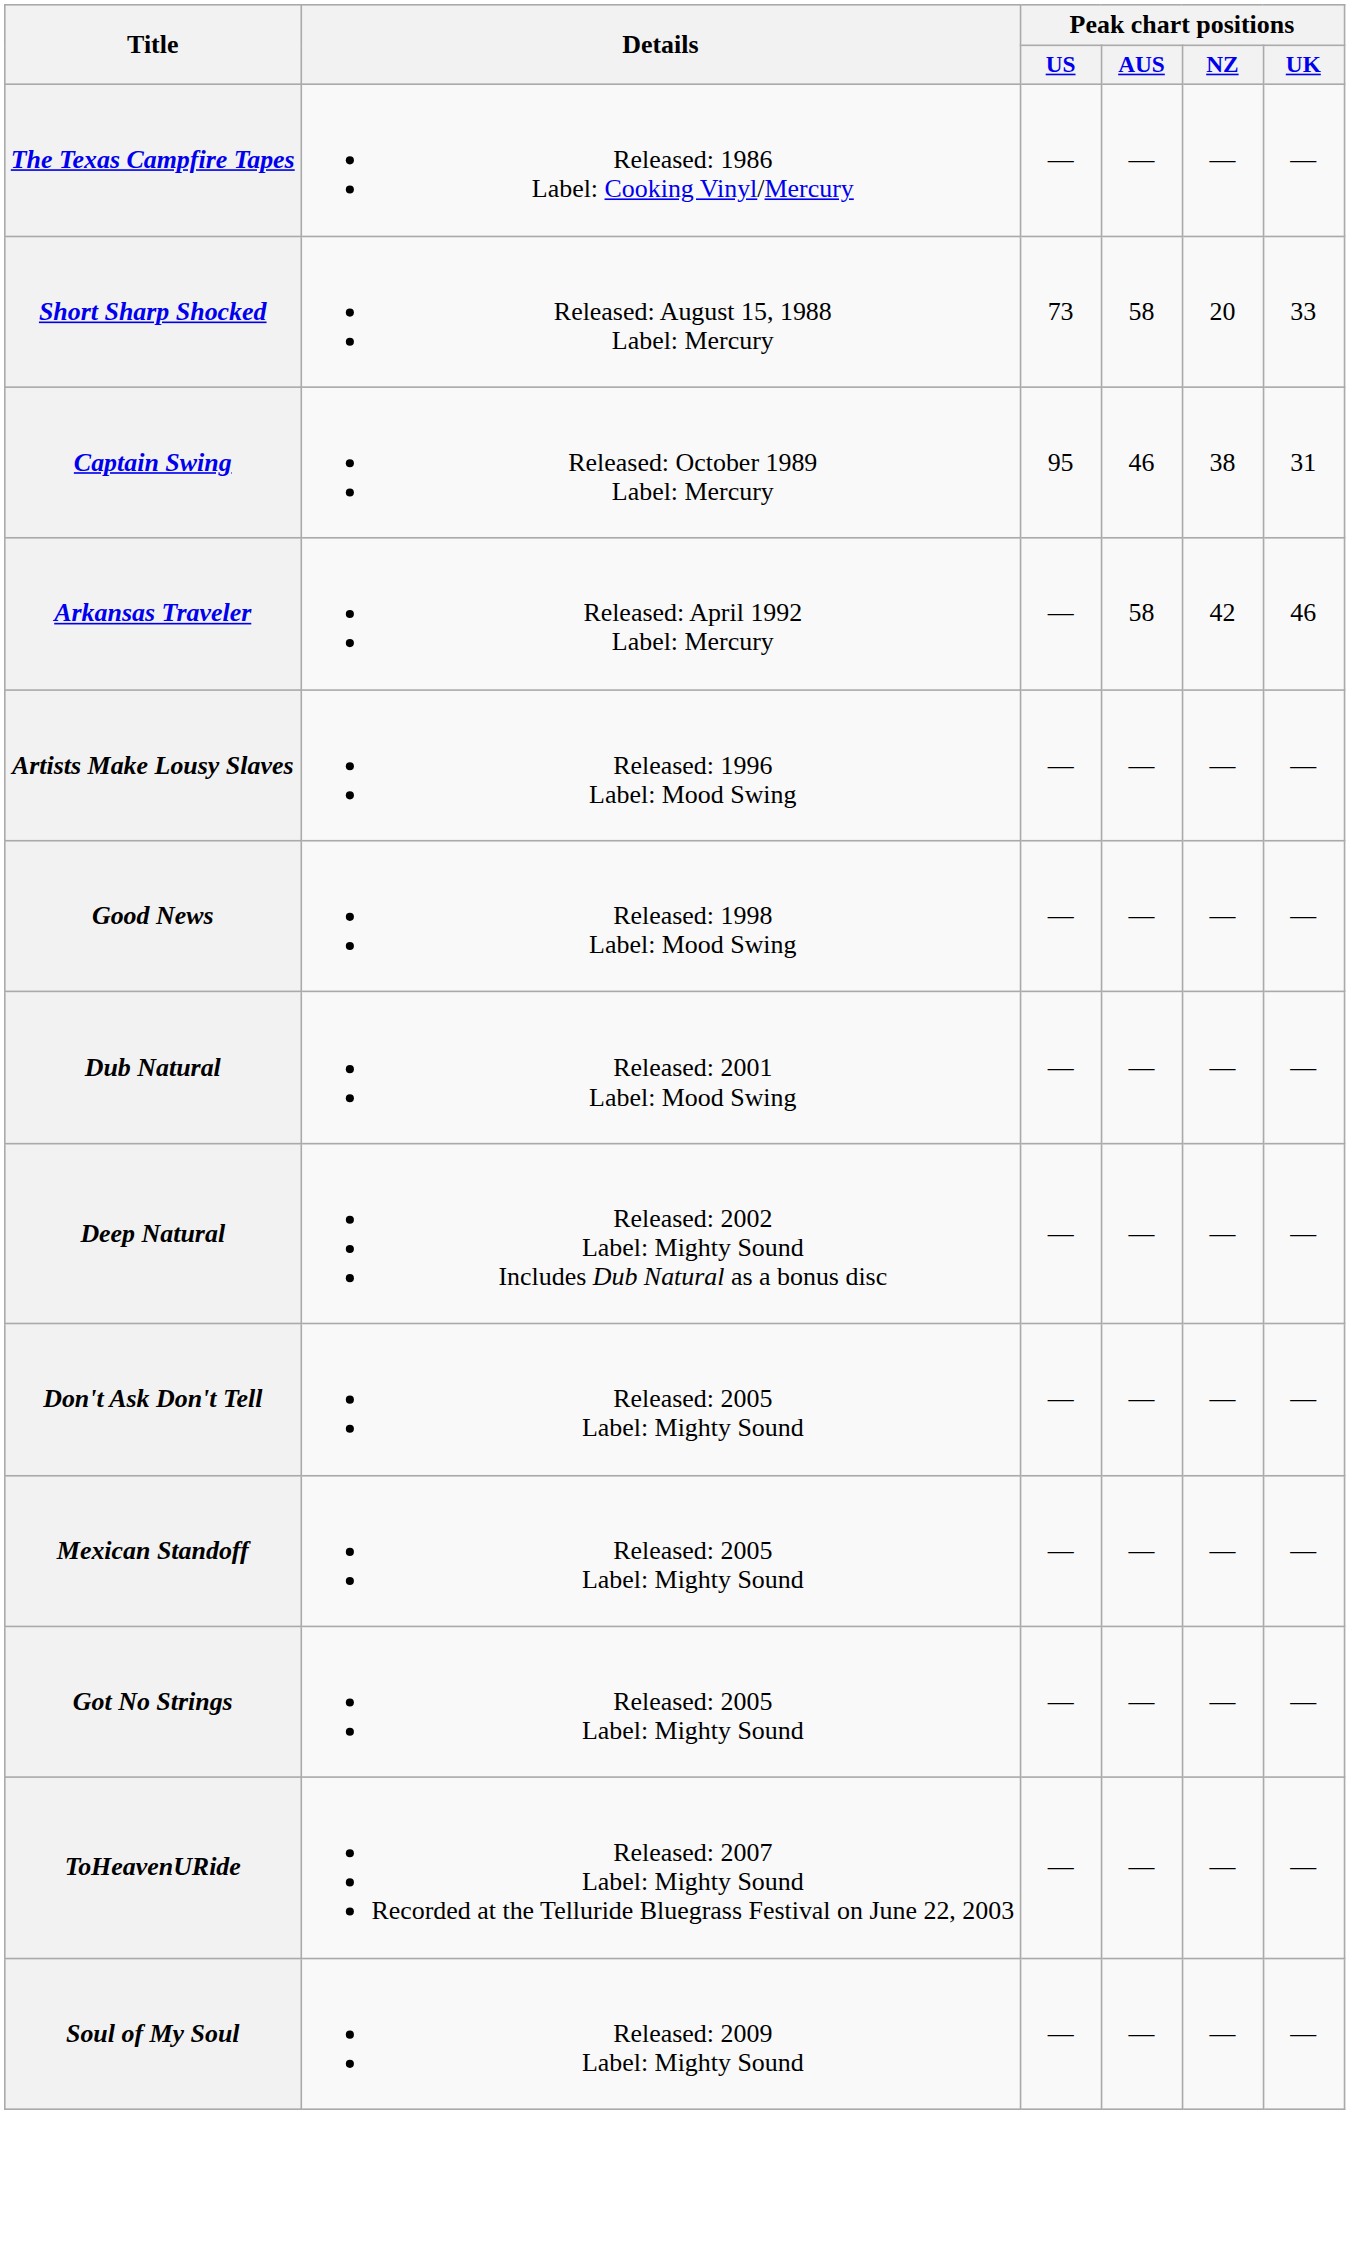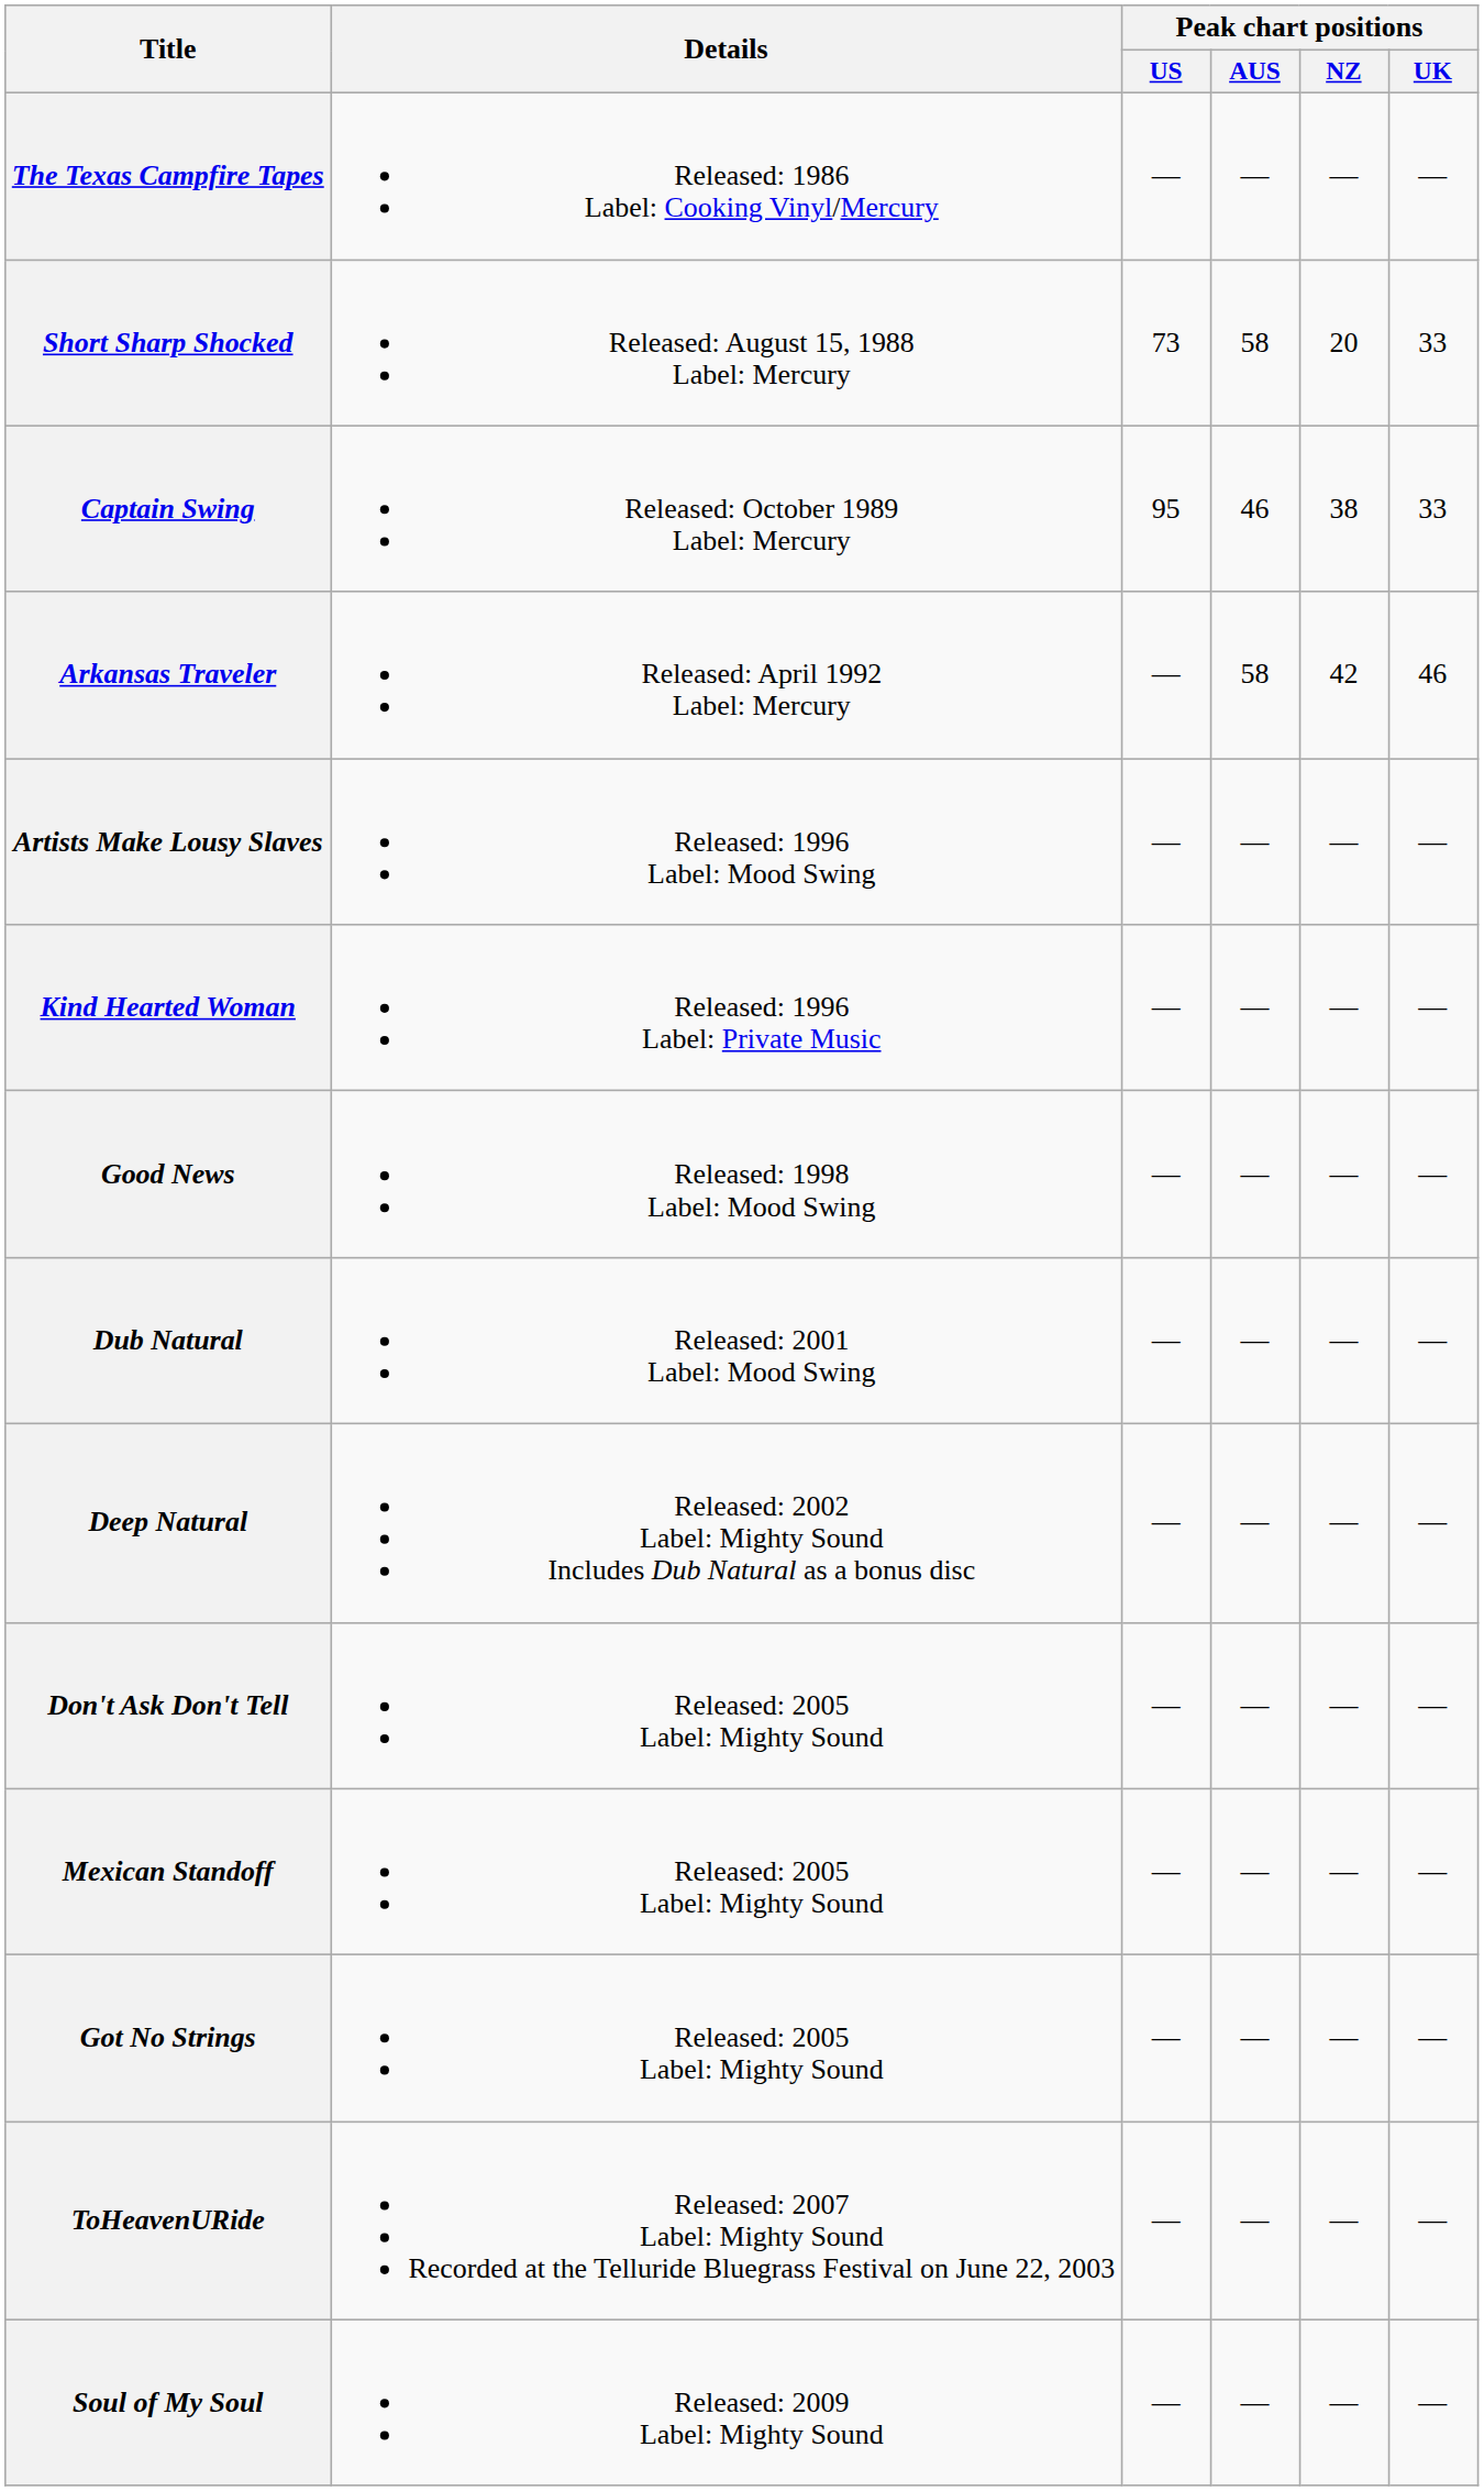Captain Swing | Peak chart positions / UK: 31 -> 33
+ row: Kind Hearted Woman | Released: 1996 Label: Private Music | — | — | — | —
